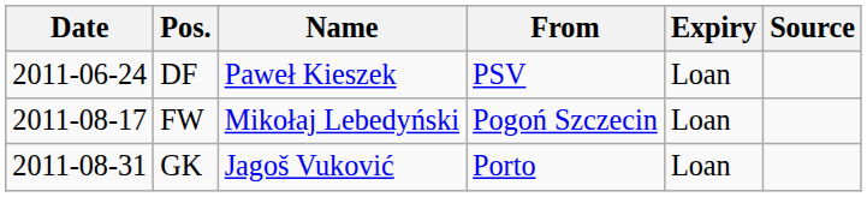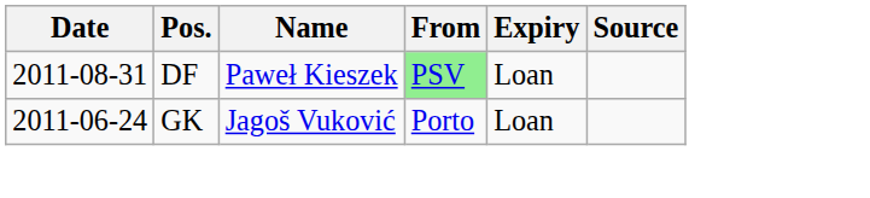DF | Date: 2011-06-24 -> 2011-08-31
DF | From: no background -> lightgreen background
- row: 2011-08-17 | FW | Mikołaj Lebedyński | Pogoń Szczecin | Loan
GK | Date: 2011-08-31 -> 2011-06-24
